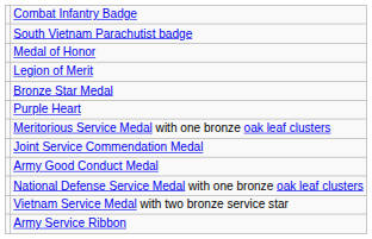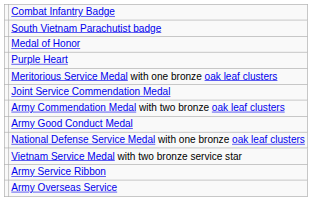- row: Legion of Merit
- row: Bronze Star Medal
+ row: Army Commendation Medal with two bronze oak leaf clusters
+ row: Army Overseas Service
